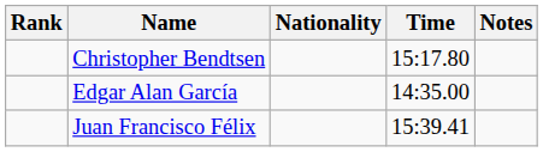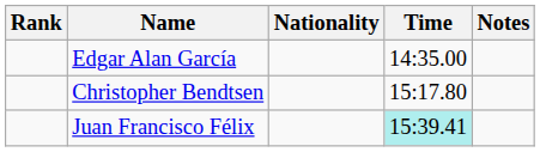rows swapped: Edgar Alan García <-> Christopher Bendtsen
Juan Francisco Félix | Time: no background -> paleturquoise background
